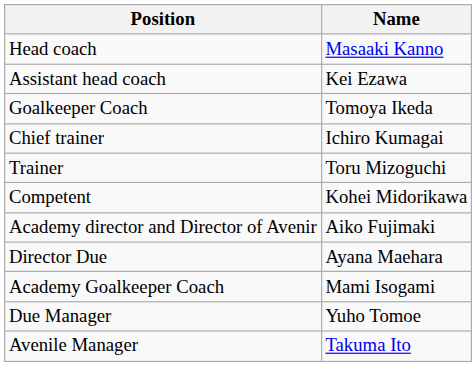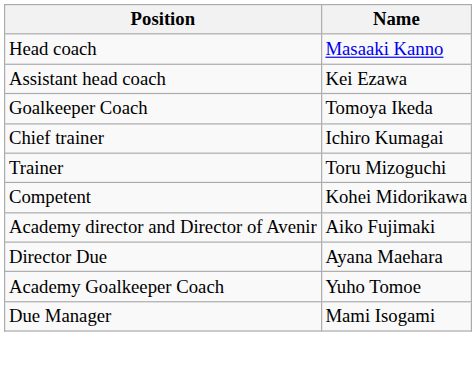Academy Goalkeeper Coach | Name: Mami Isogami -> Yuho Tomoe
Due Manager | Name: Yuho Tomoe -> Mami Isogami
- row: Avenile Manager | Takuma Ito
